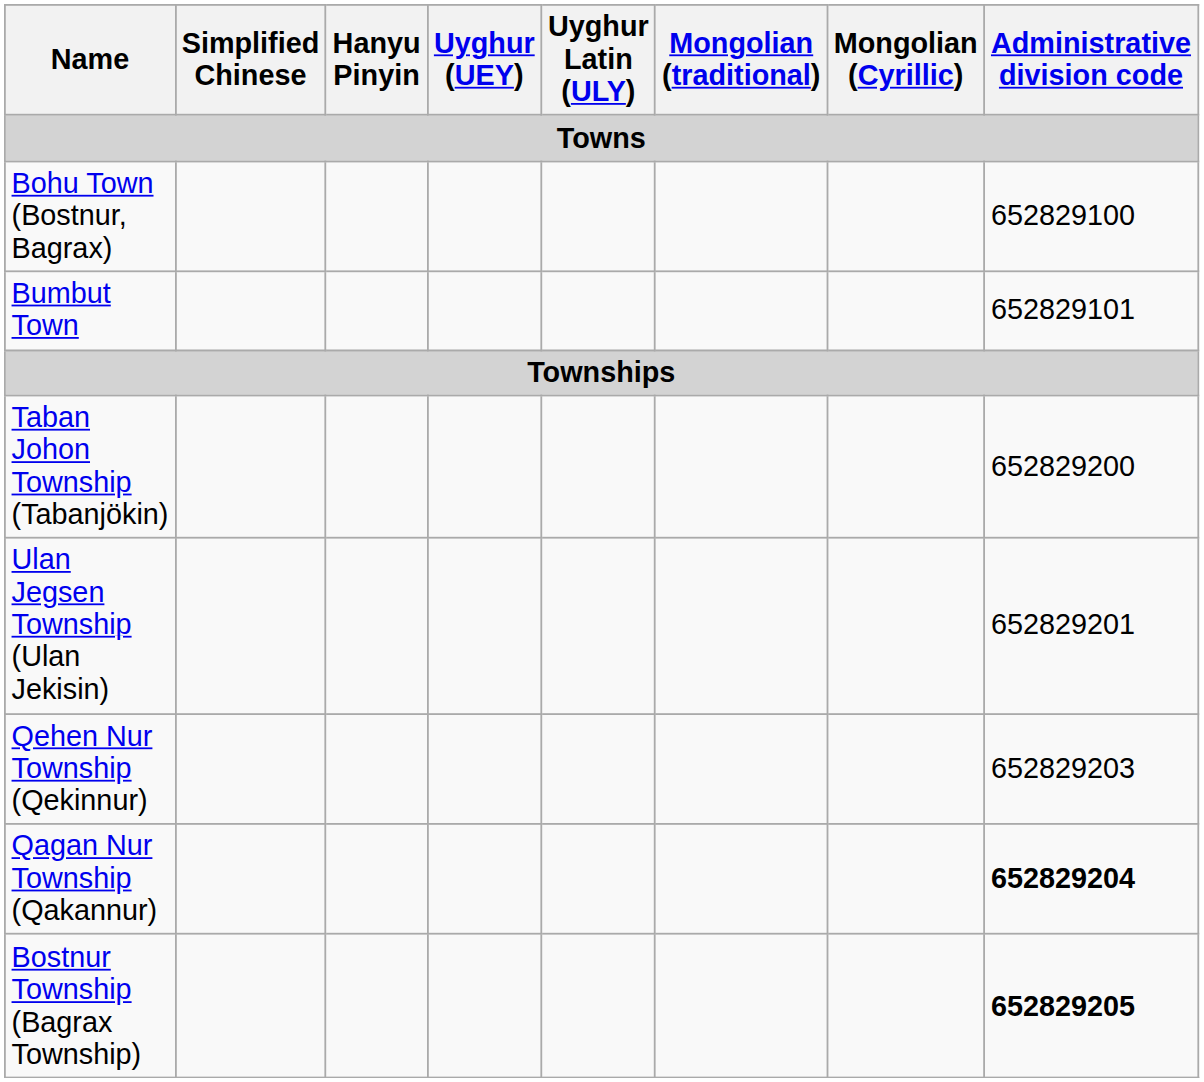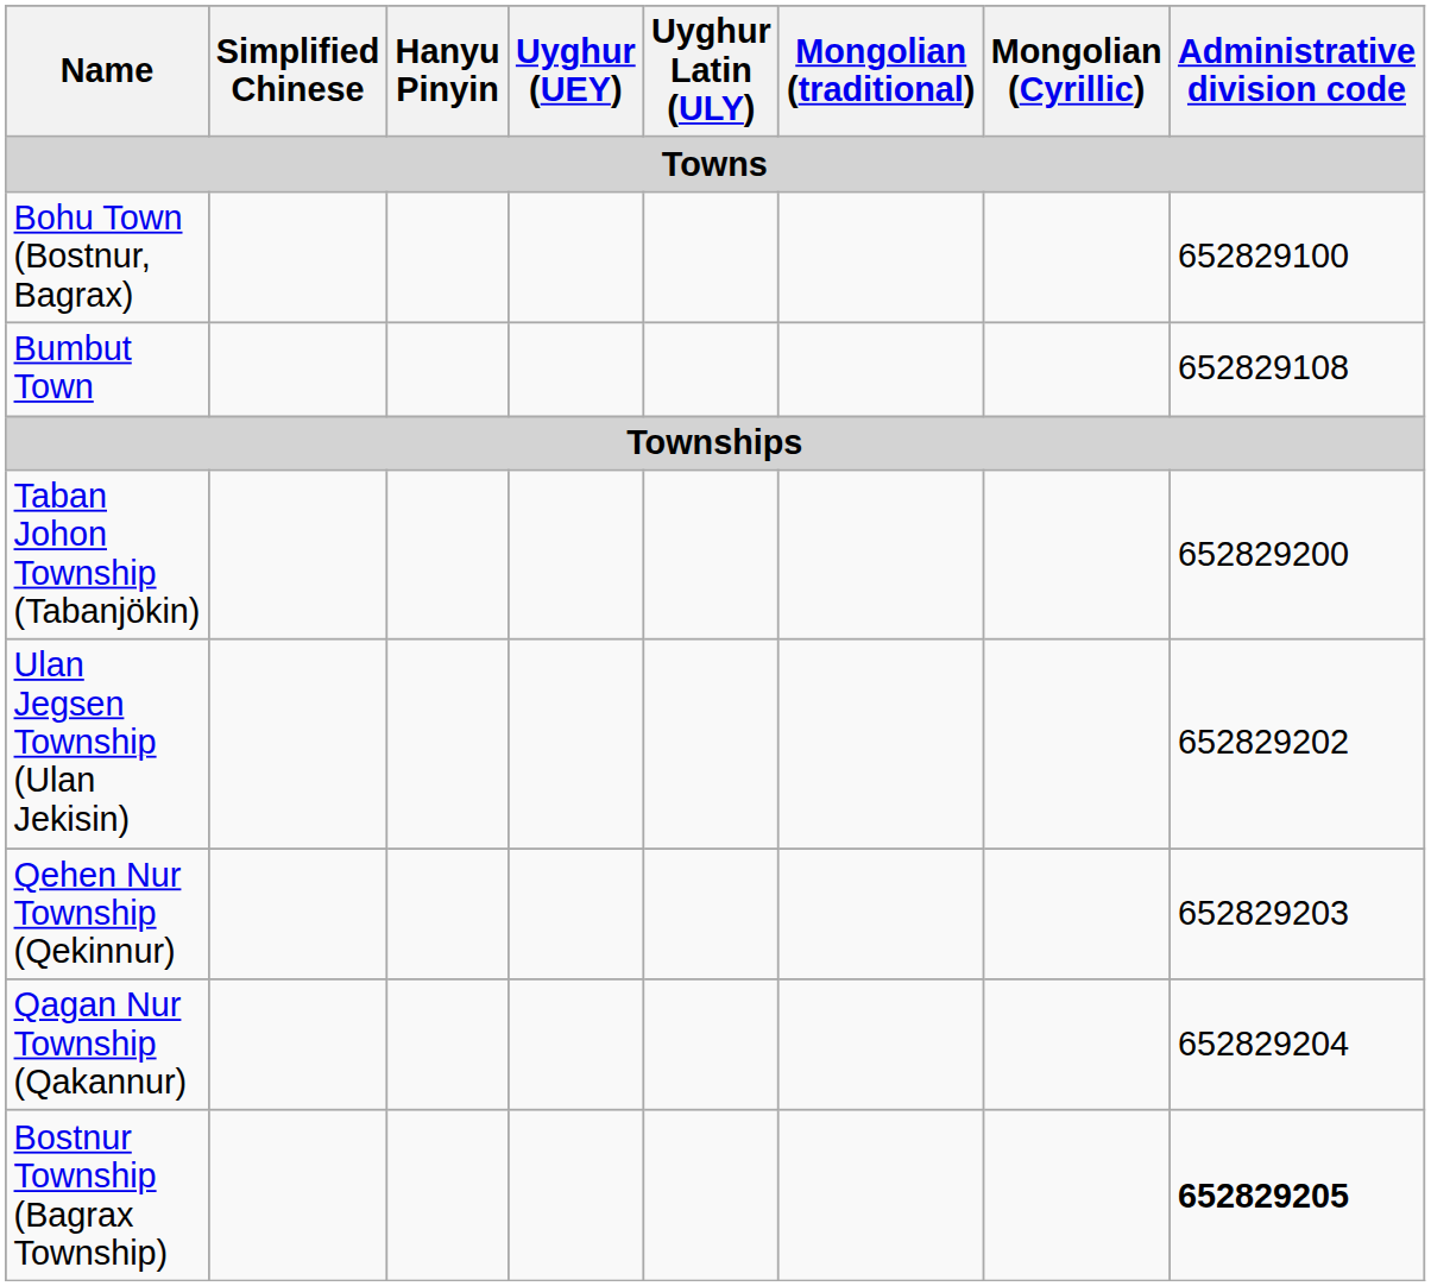Bumbut Town | Administrative division code: 652829101 -> 652829108
Ulan Jegsen Township (Ulan Jekisin) | Administrative division code: 652829201 -> 652829202
Qagan Nur Township (Qakannur) | Administrative division code: bold -> normal
